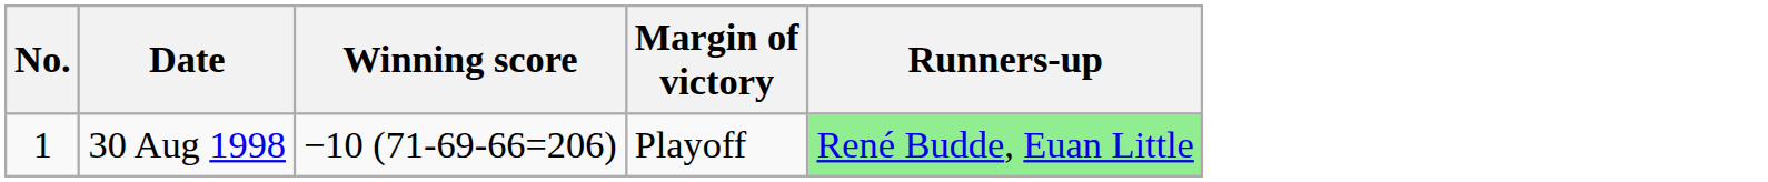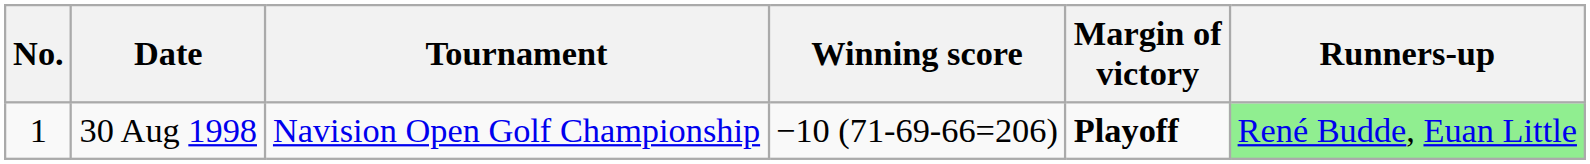+ column: Tournament | Navision Open Golf Championship
30 Aug 1998 | Margin of victory: normal -> bold
